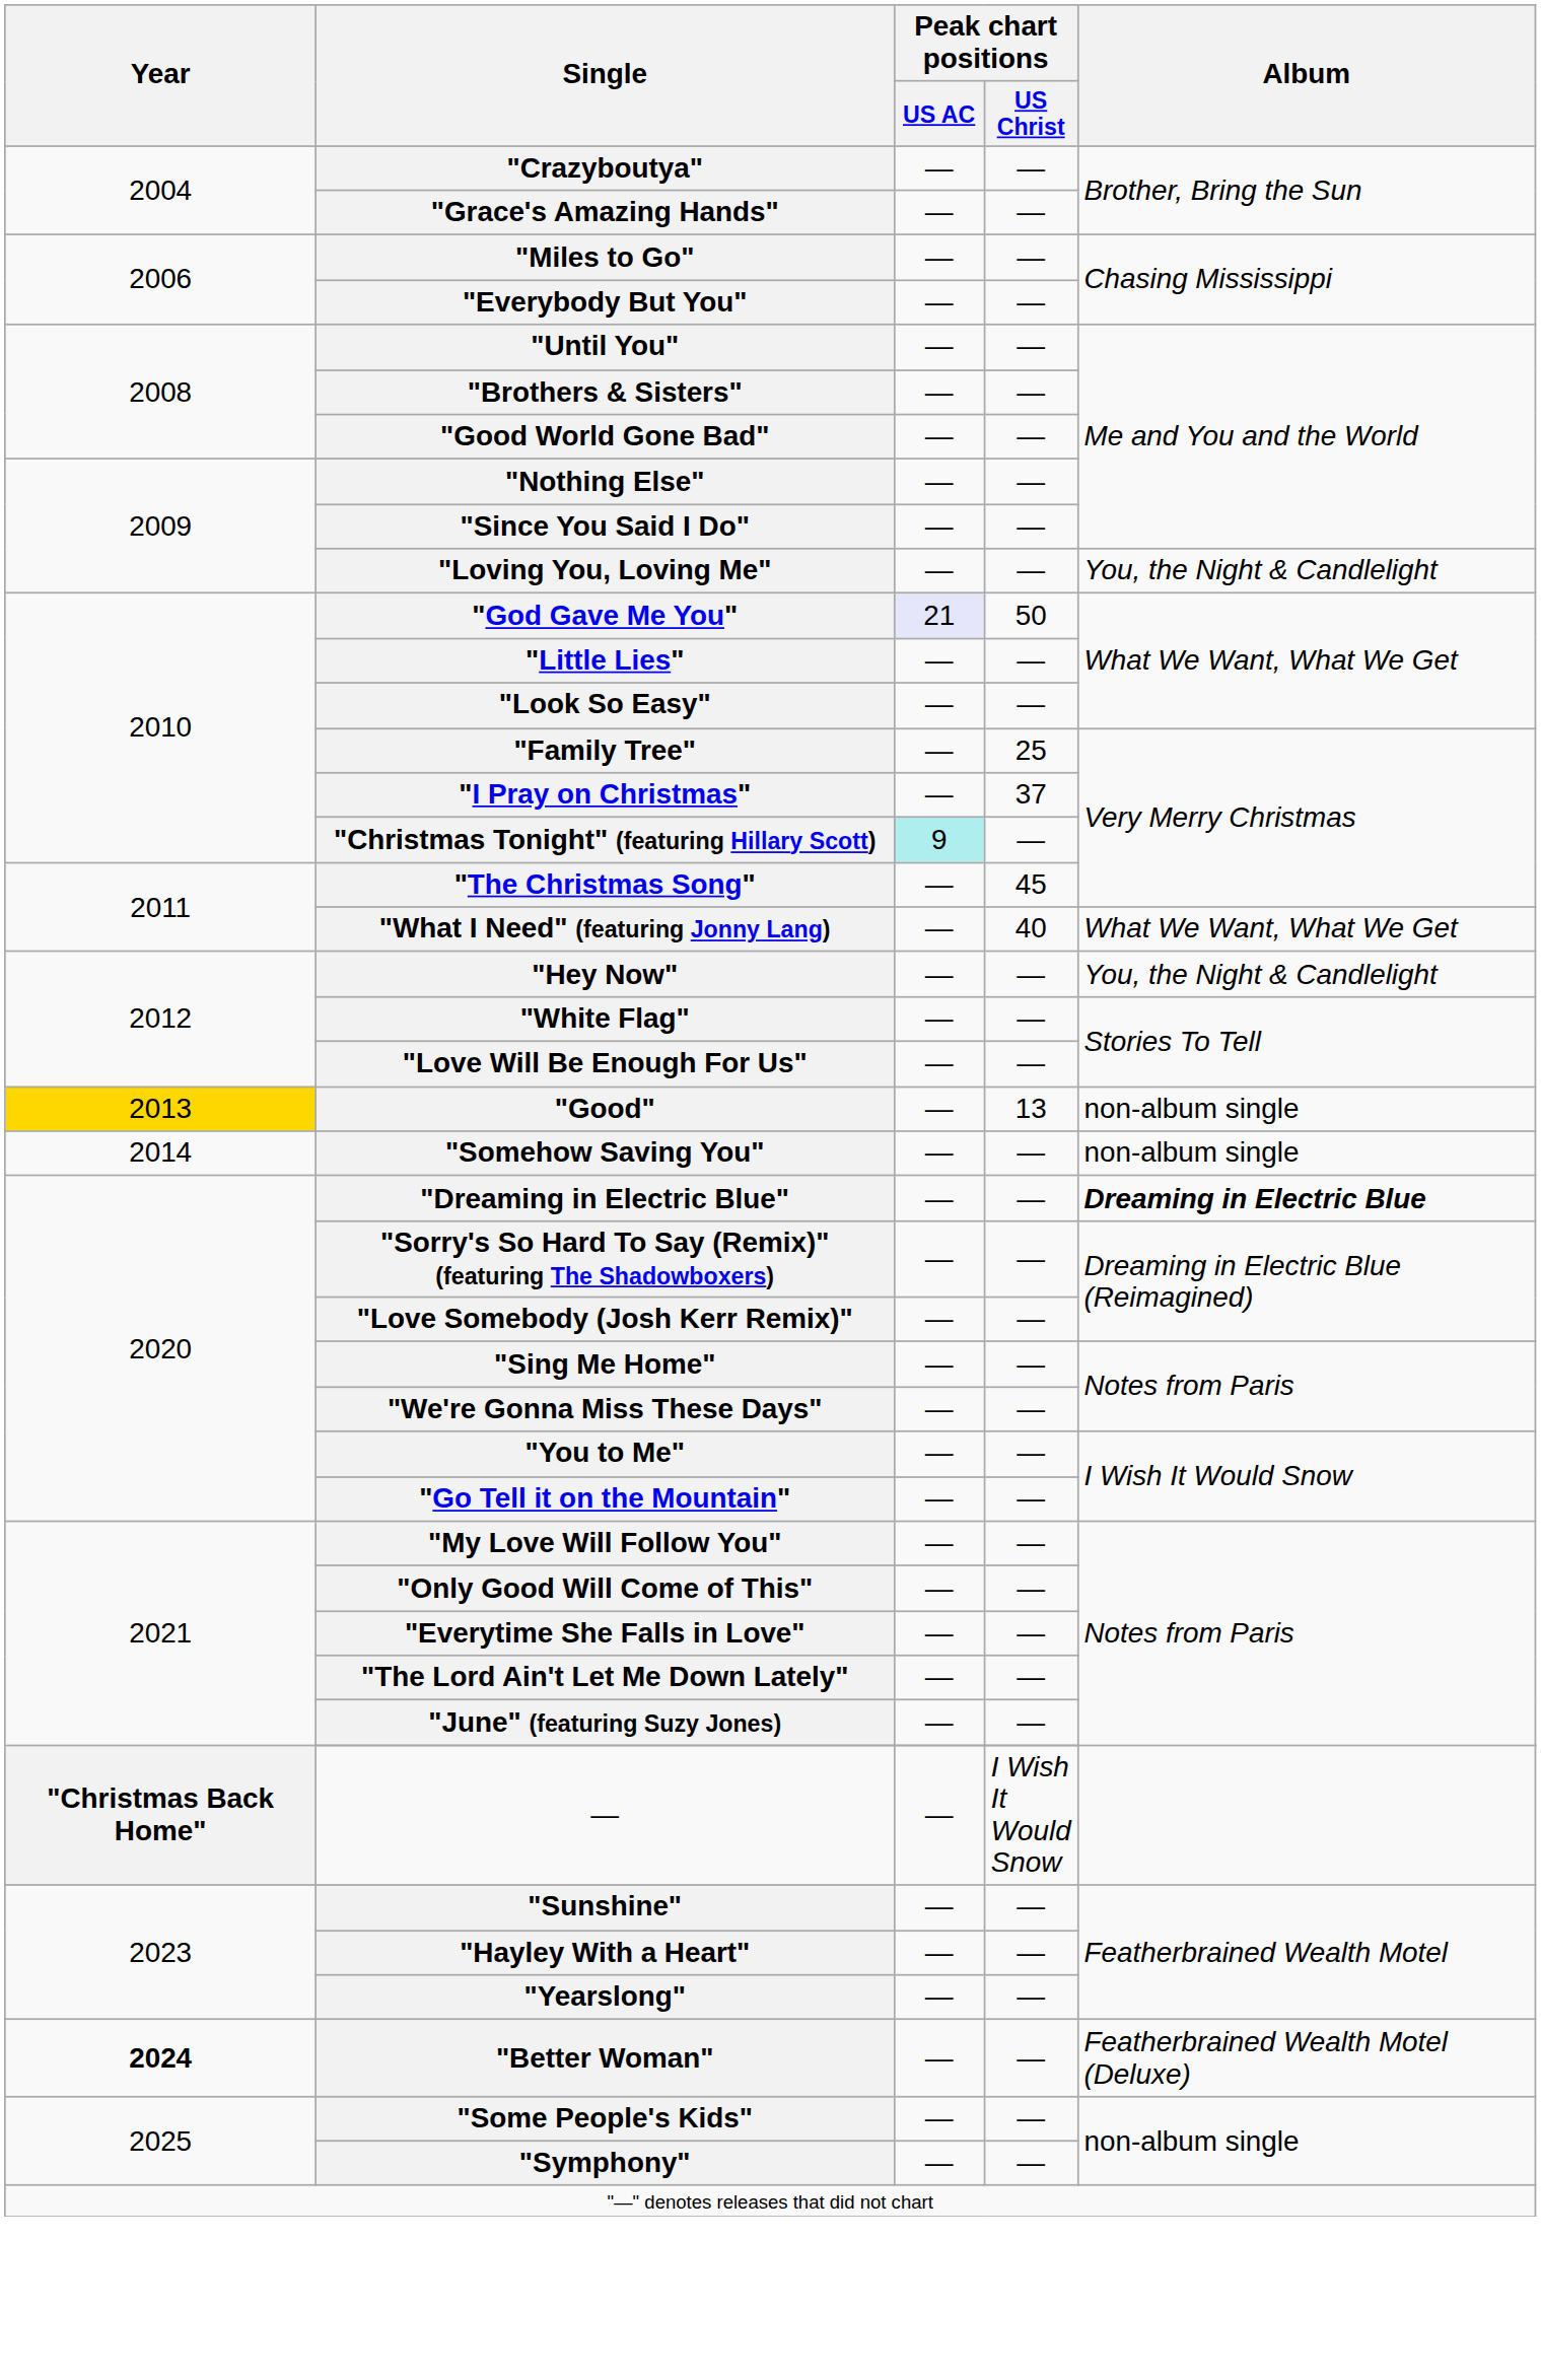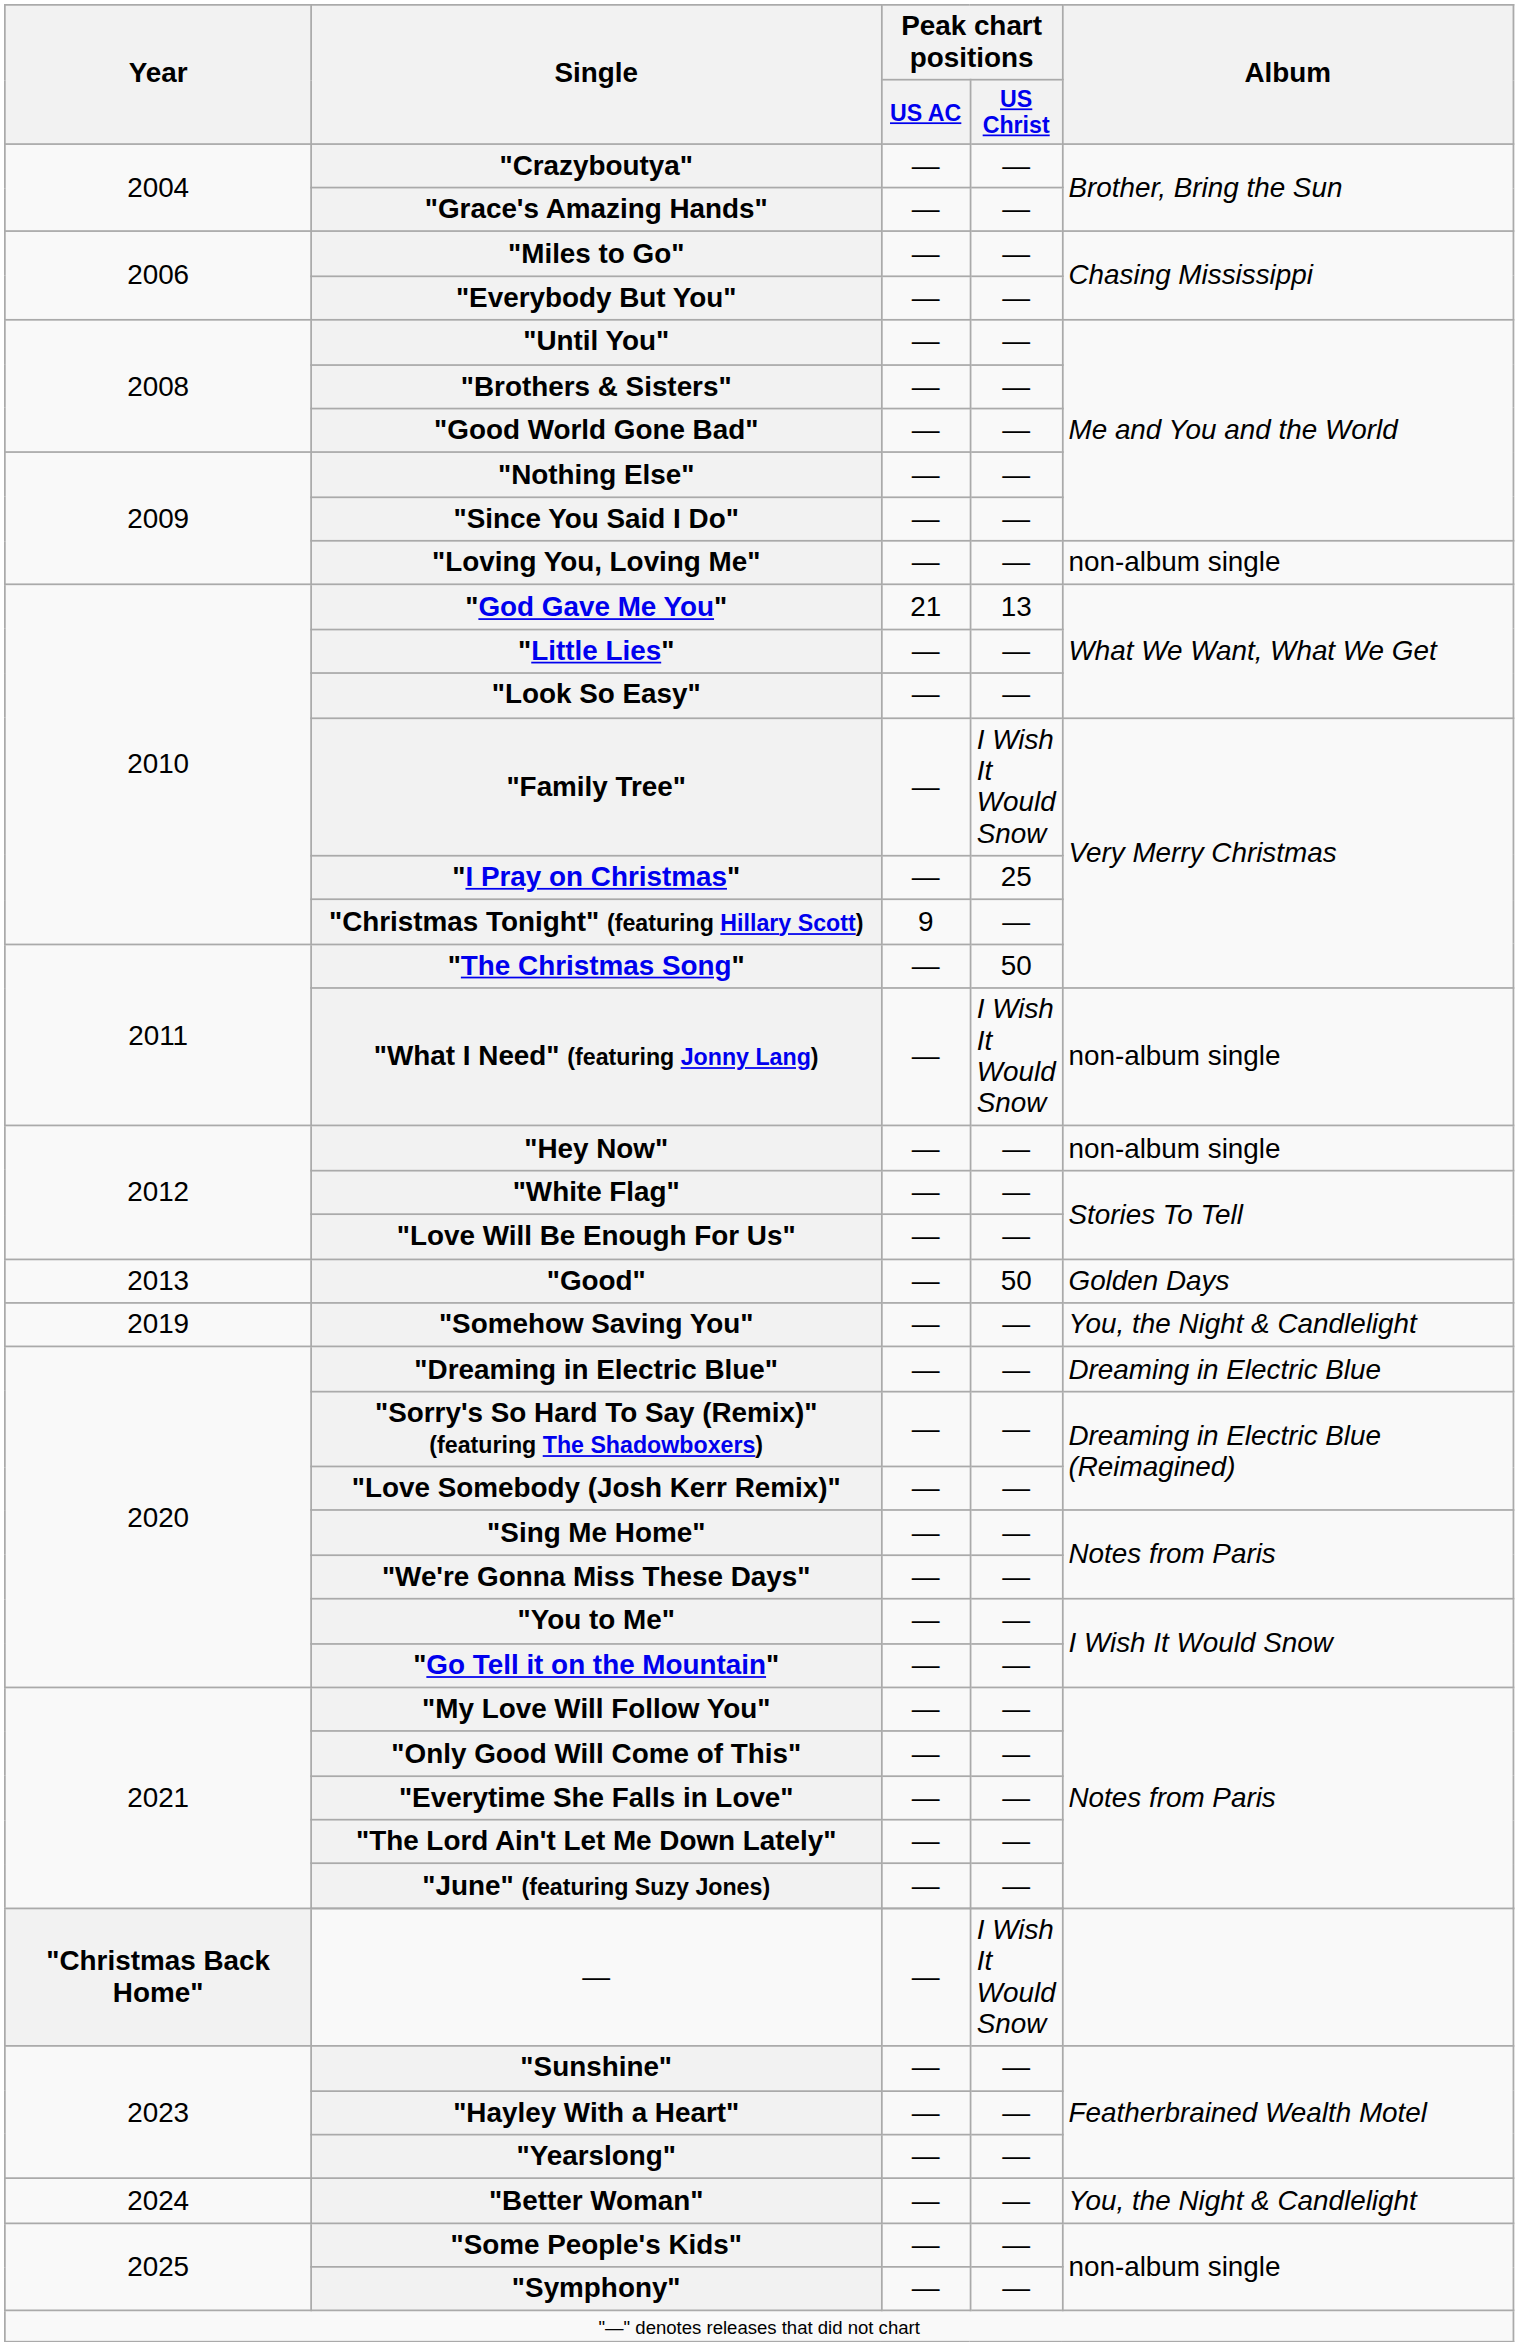"Loving You, Loving Me" | Album: You, the Night & Candlelight -> non-album single
"God Gave Me You" | Peak chart positions / US AC: lavender background -> no background
"God Gave Me You" | Peak chart positions / US Christ: 50 -> 13
"Family Tree" | Peak chart positions / US Christ: 25 -> I Wish It Would Snow
"I Pray on Christmas" | Peak chart positions / US Christ: 37 -> 25
"Christmas Tonight" (featuring Hillary Scott) | Peak chart positions / US AC: paleturquoise background -> no background
"The Christmas Song" | Peak chart positions / US Christ: 45 -> 50
"What I Need" (featuring Jonny Lang) | Peak chart positions / US Christ: 40 -> I Wish It Would Snow
"What I Need" (featuring Jonny Lang) | Album: What We Want, What We Get -> non-album single
"Hey Now" | Album: You, the Night & Candlelight -> non-album single
"Good" | Year: gold background -> no background
"Good" | Peak chart positions / US Christ: 13 -> 50
"Good" | Album: non-album single -> Golden Days
"Somehow Saving You" | Year: 2014 -> 2019
"Somehow Saving You" | Album: non-album single -> You, the Night & Candlelight
"Dreaming in Electric Blue" | Album: bold -> normal
"Better Woman" | Year: bold -> normal
"Better Woman" | Album: Featherbrained Wealth Motel (Deluxe) -> You, the Night & Candlelight
